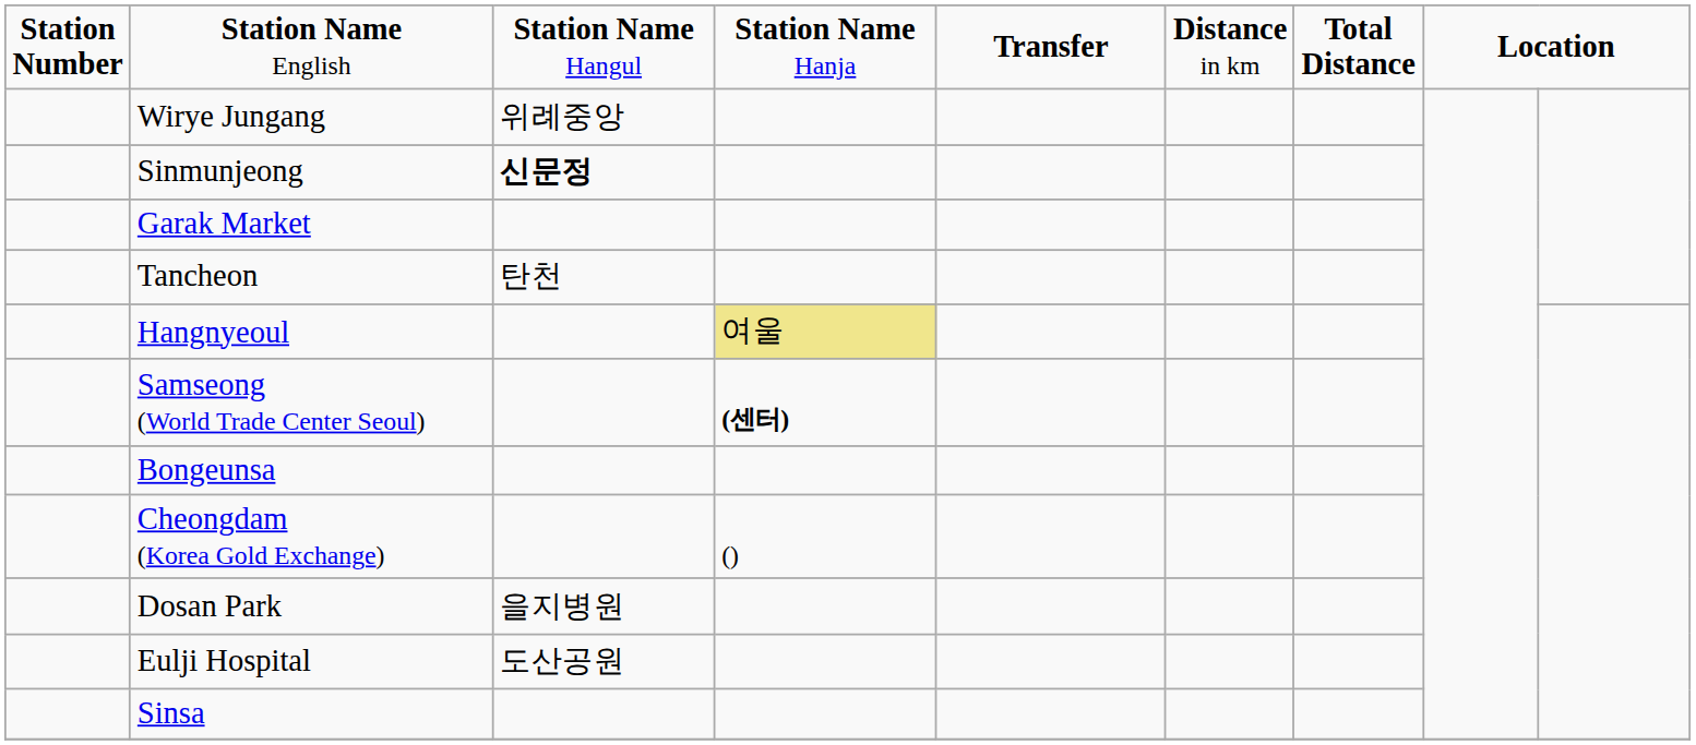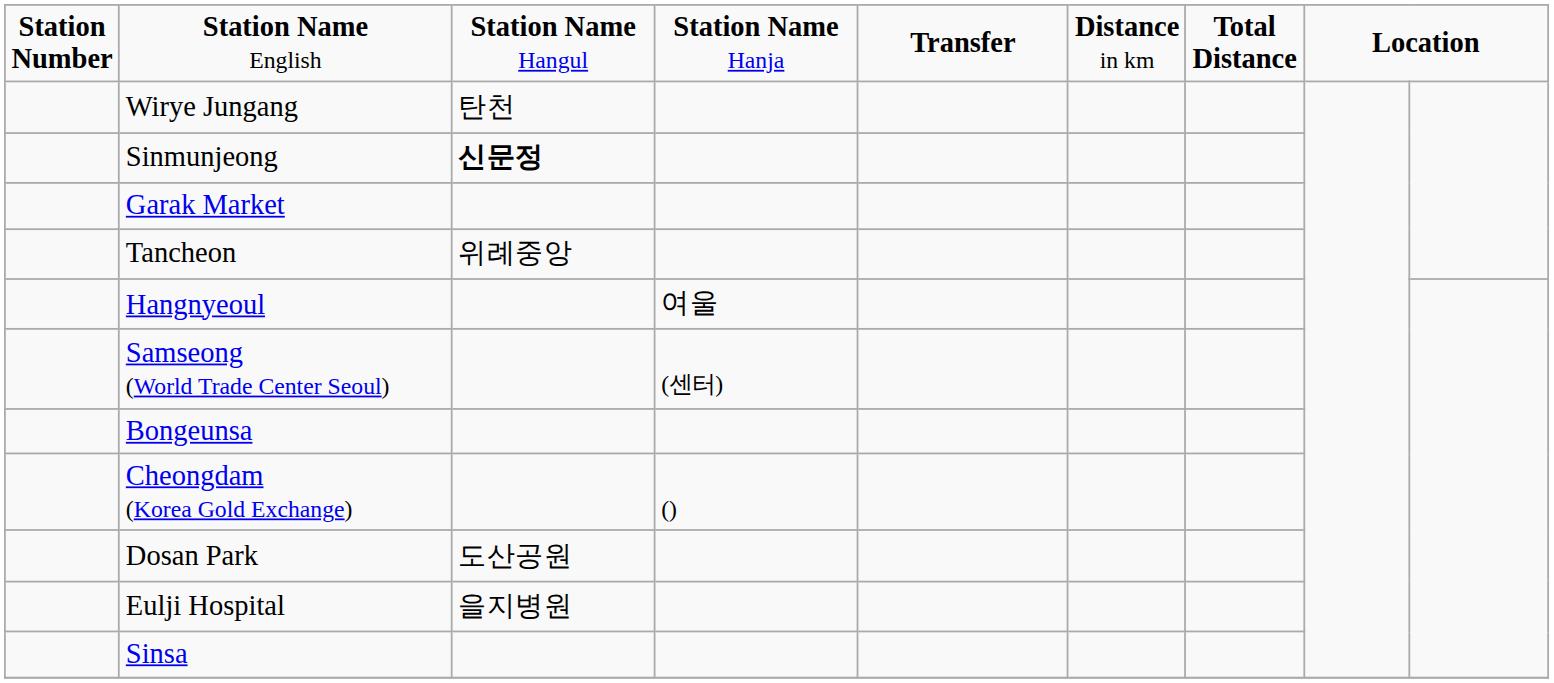Wirye Jungang | column 3: 위례중앙 -> 탄천
Tancheon | column 3: 탄천 -> 위례중앙
Hangnyeoul | column 4: khaki background -> no background
Samseong (World Trade Center Seoul) | column 4: bold -> normal
Dosan Park | column 3: 을지병원 -> 도산공원
Eulji Hospital | column 3: 도산공원 -> 을지병원
